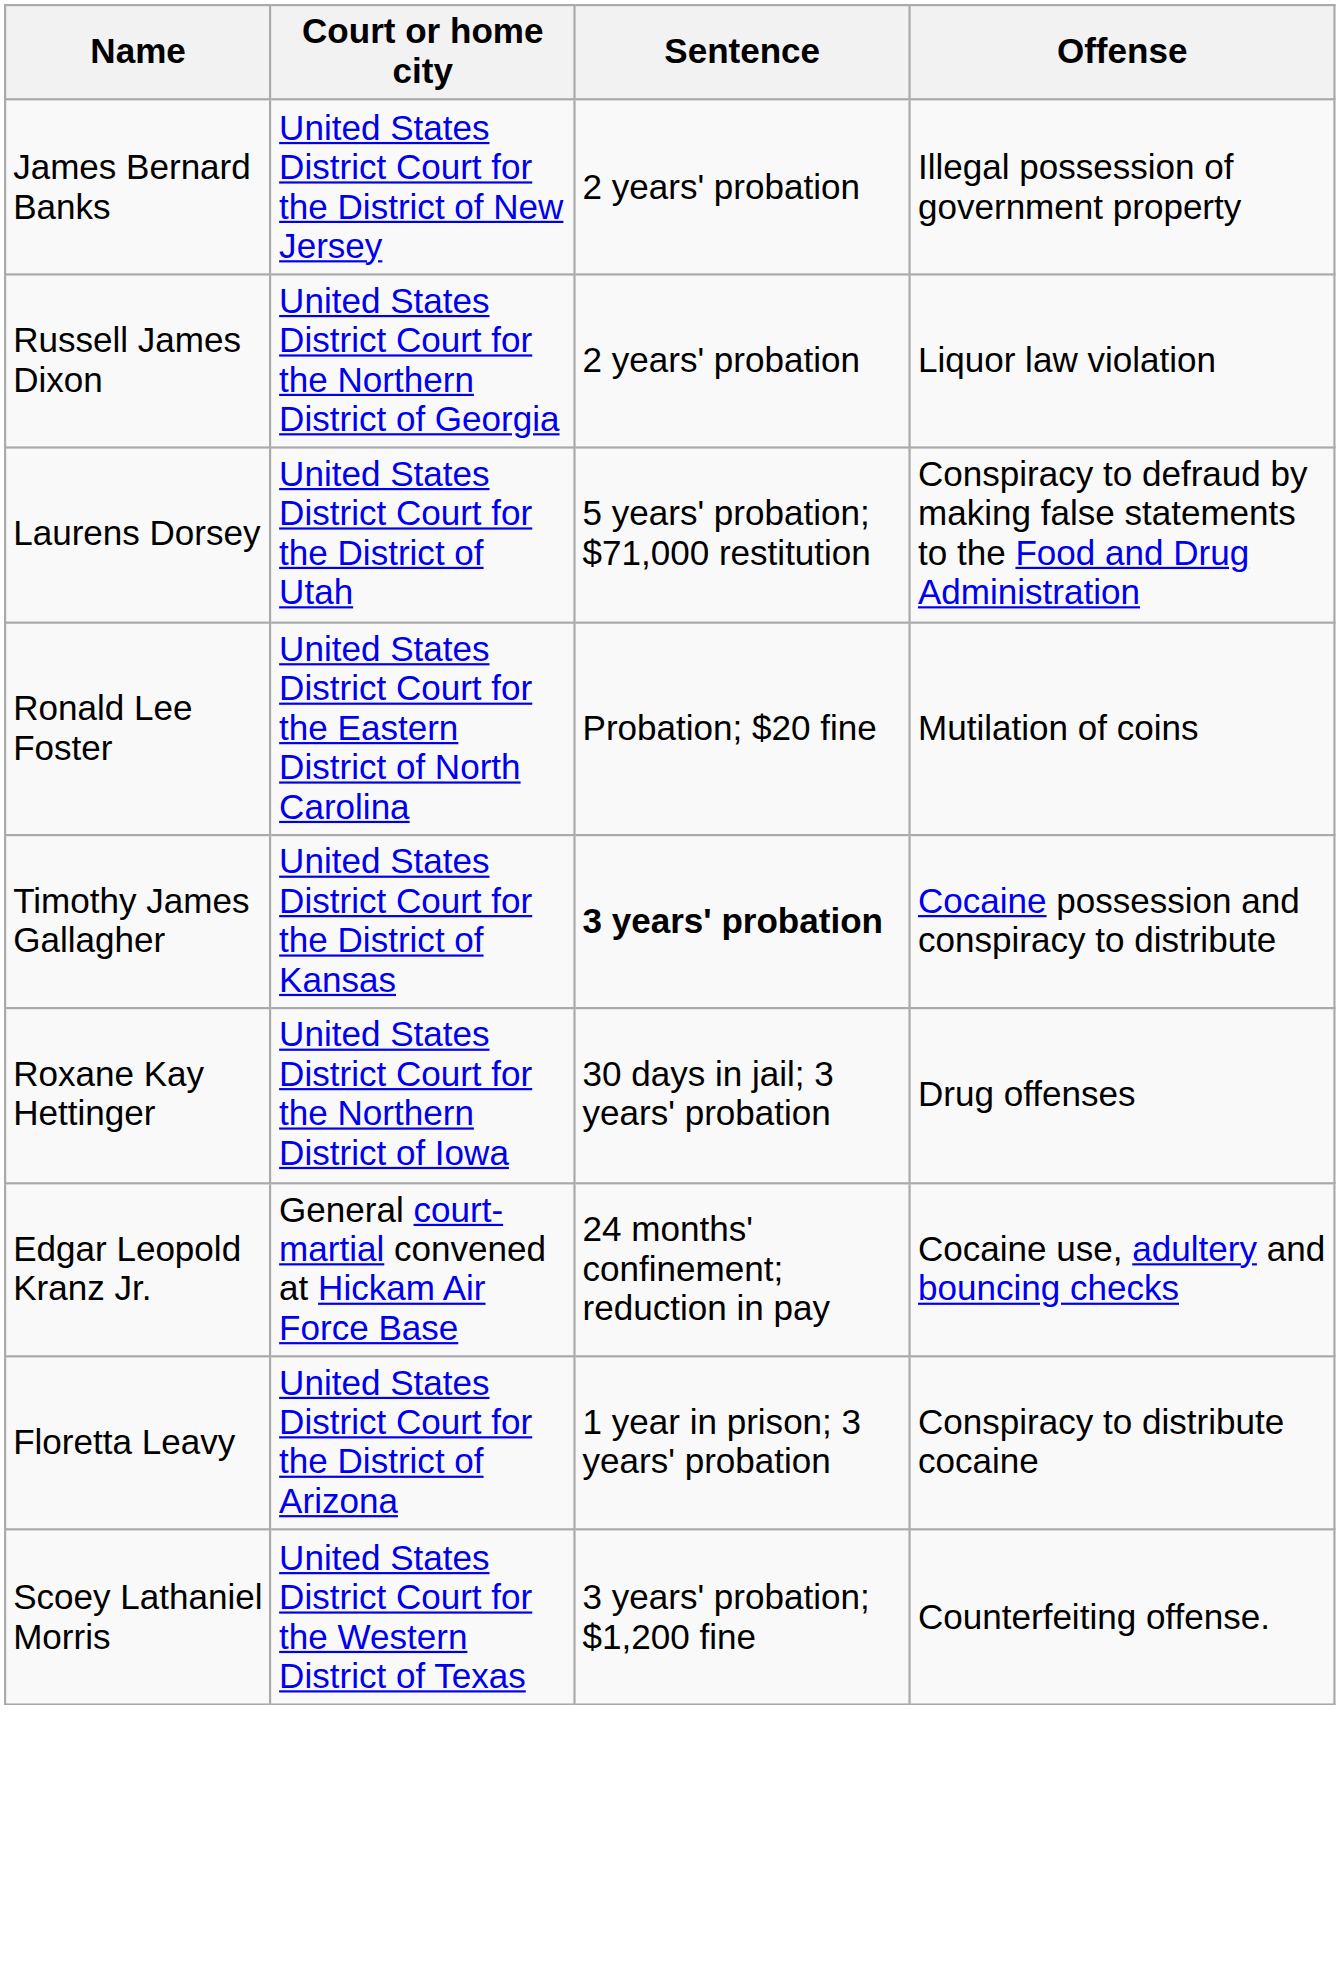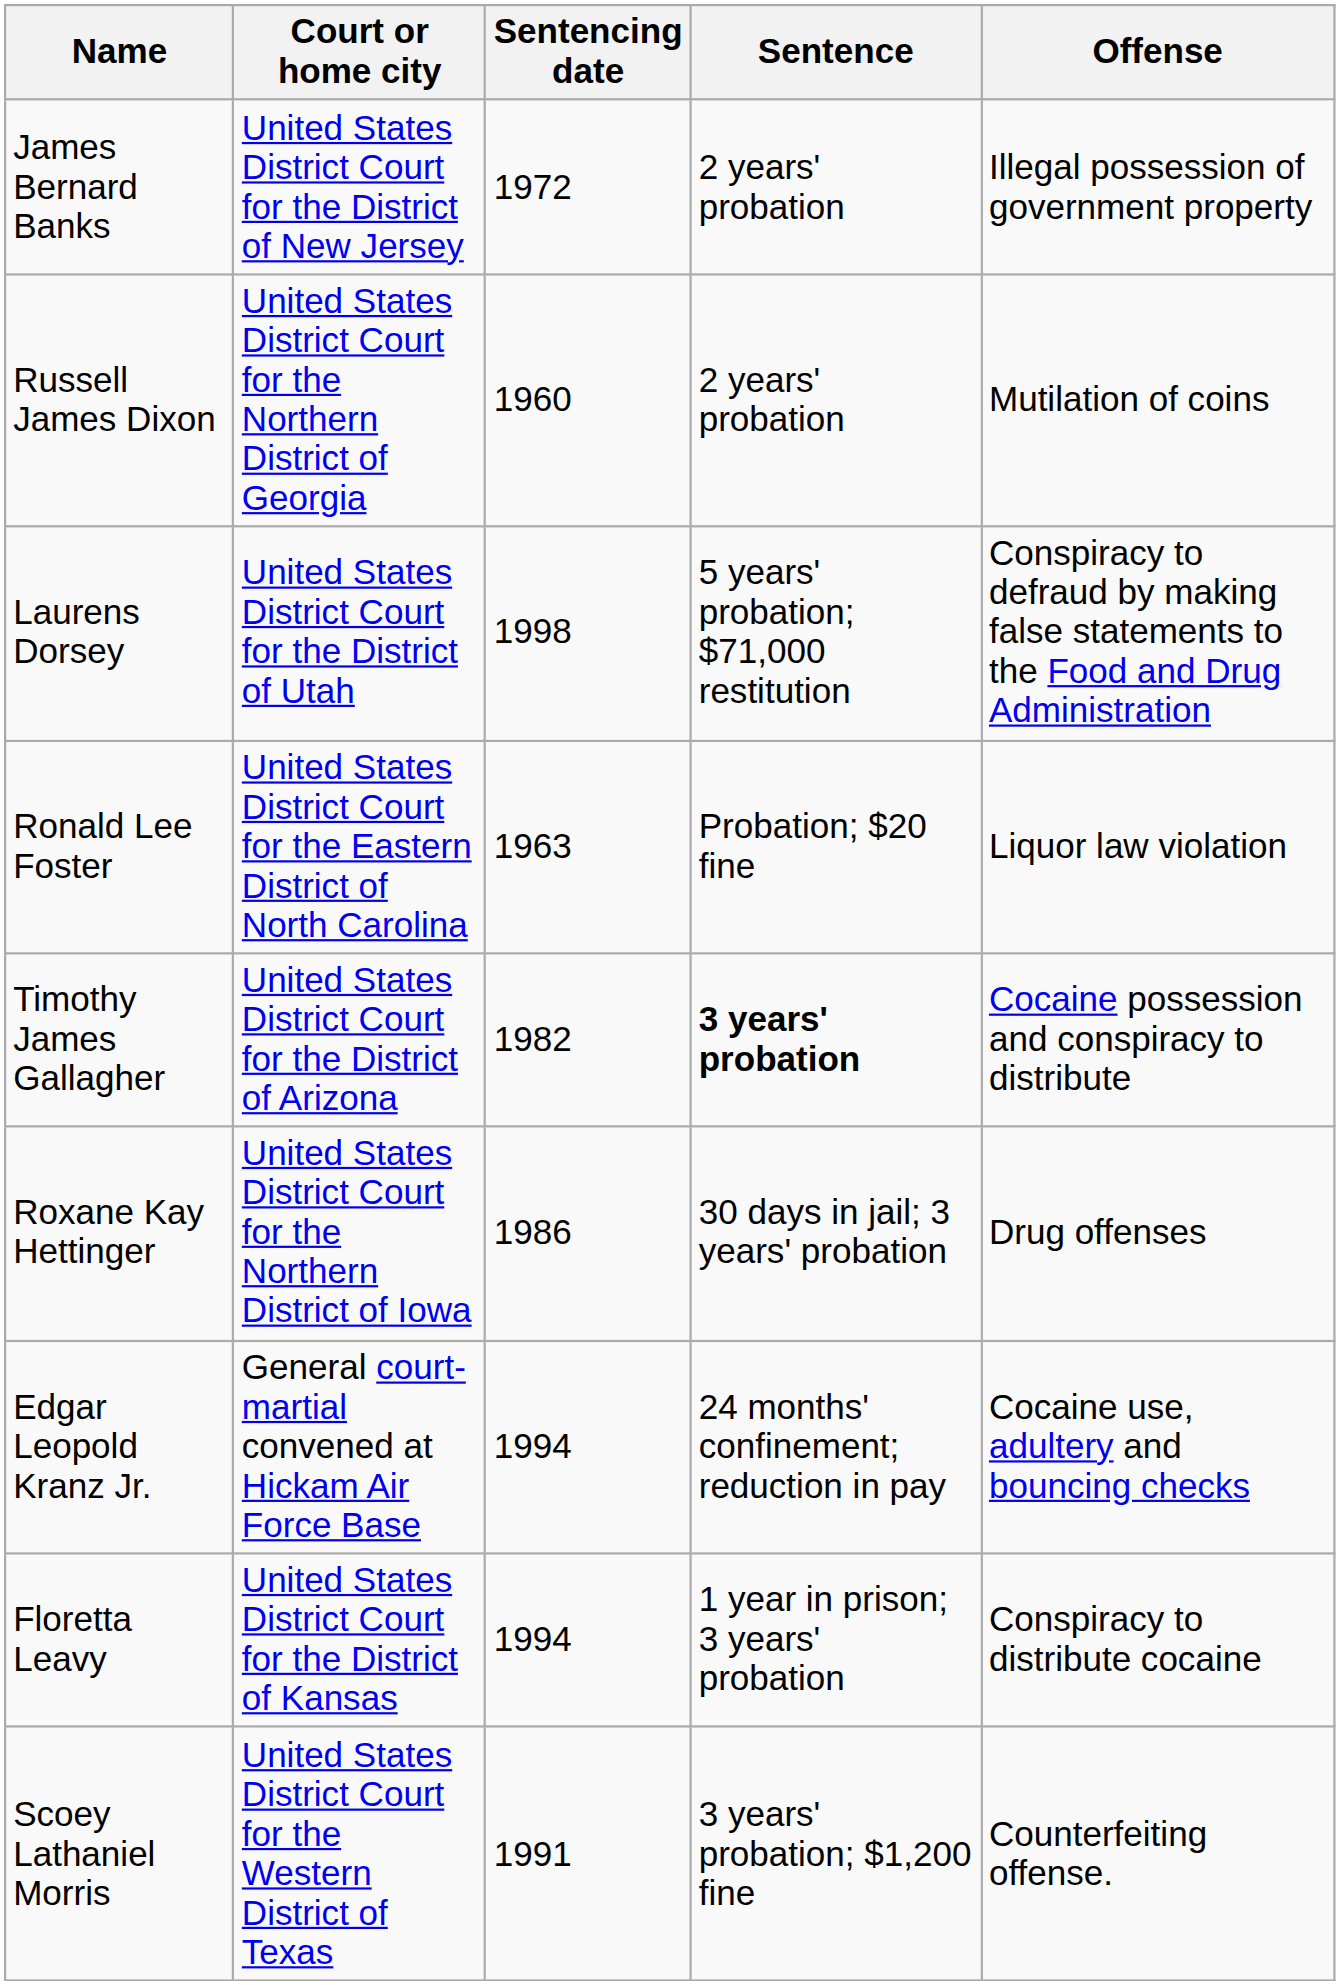+ column: Sentencing date | 1972 | 1960 | 1998 | 1963 | 1982 | 1986 | 1994 | 1994 | 1991
Russell James Dixon | Offense: Liquor law violation -> Mutilation of coins
Ronald Lee Foster | Offense: Mutilation of coins -> Liquor law violation
Timothy James Gallagher | Court or home city: United States District Court for the District of Kansas -> United States District Court for the District of Arizona
Floretta Leavy | Court or home city: United States District Court for the District of Arizona -> United States District Court for the District of Kansas
